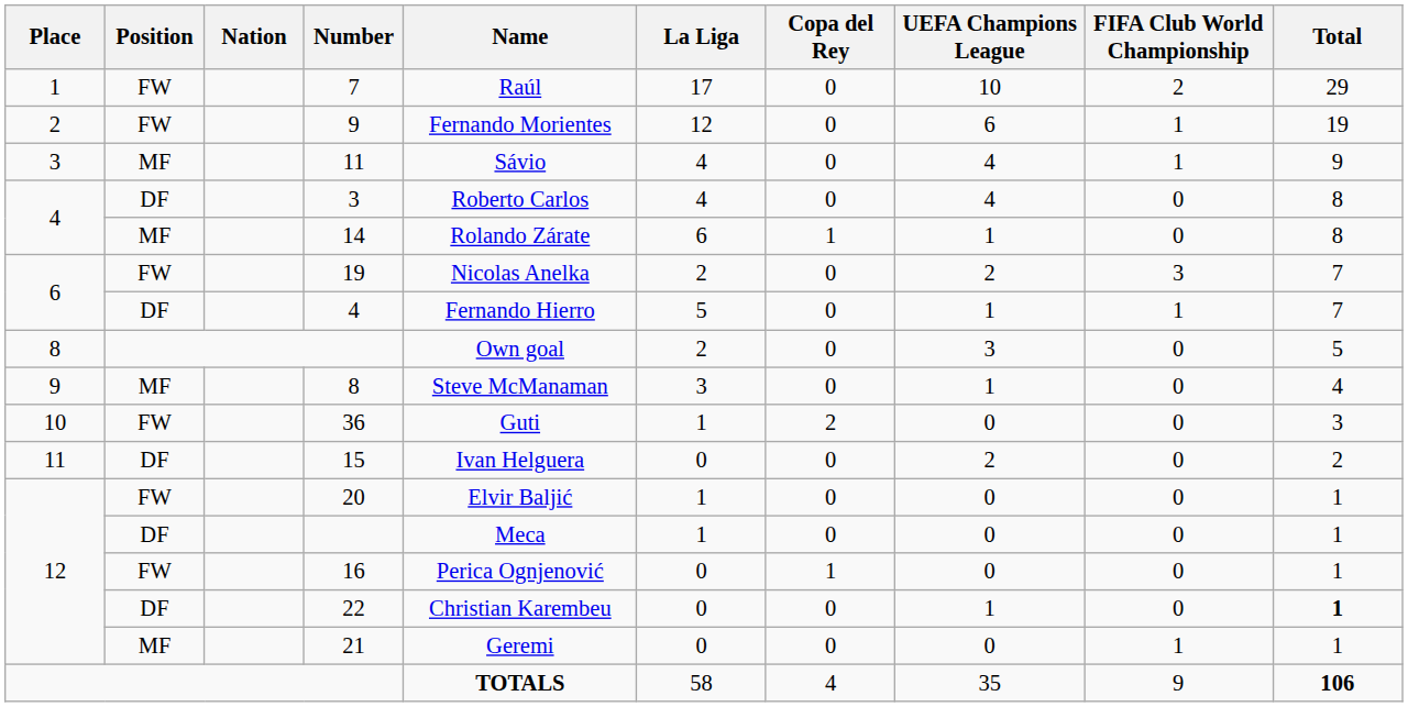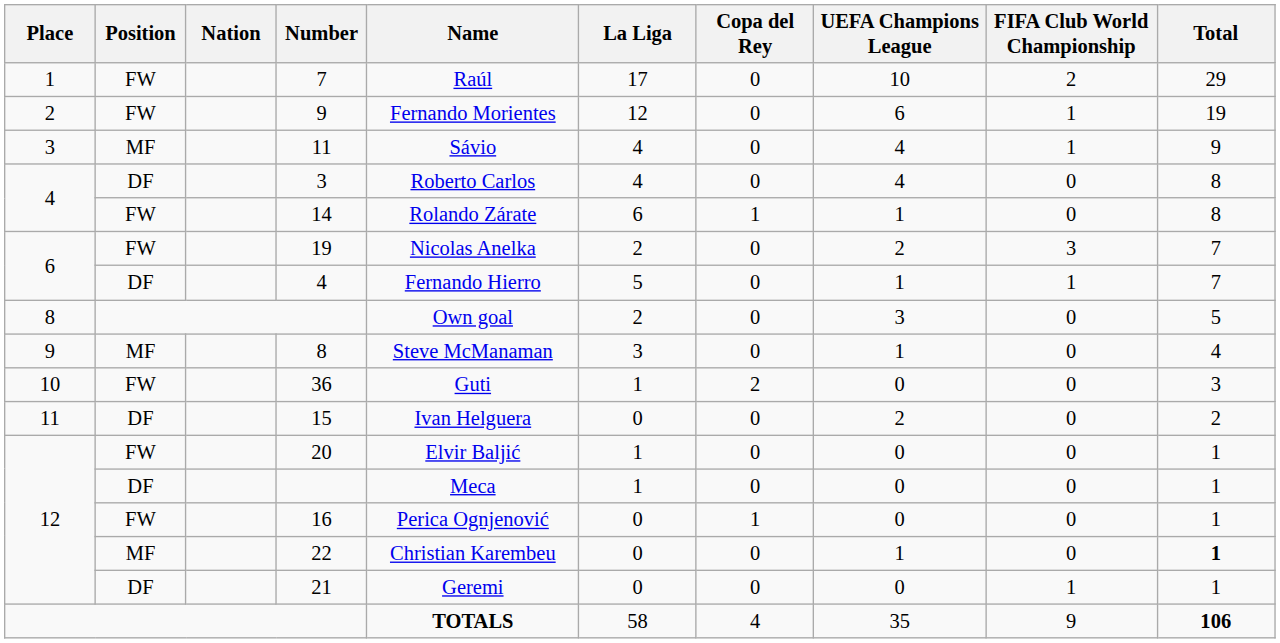14 | Position: MF -> FW
22 | Position: DF -> MF
21 | Position: MF -> DF
